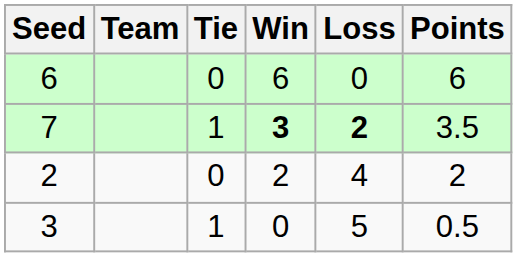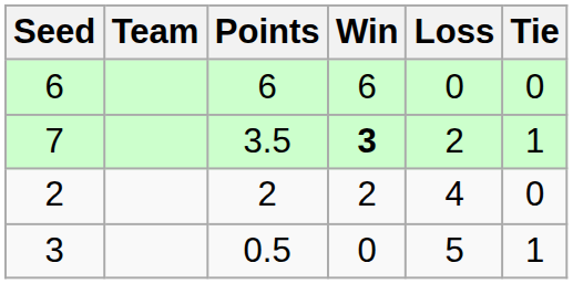columns swapped: Points <-> Tie
7 | Loss: bold -> normal
